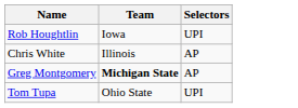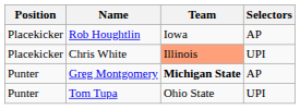+ column: Position | Placekicker | Placekicker | Punter | Punter
Rob Houghtlin | Selectors: UPI -> AP
Chris White | Team: no background -> lightsalmon background
Chris White | Selectors: AP -> UPI
